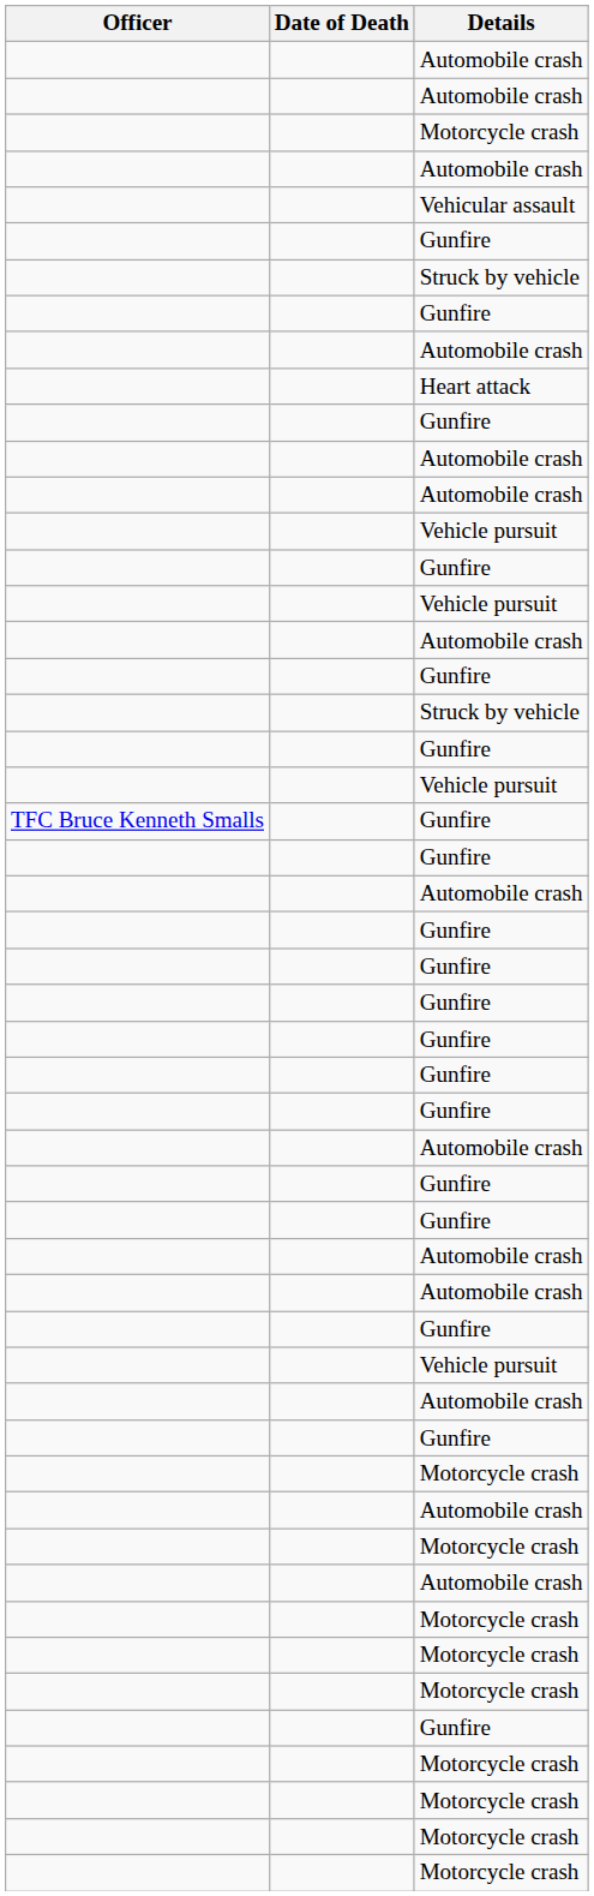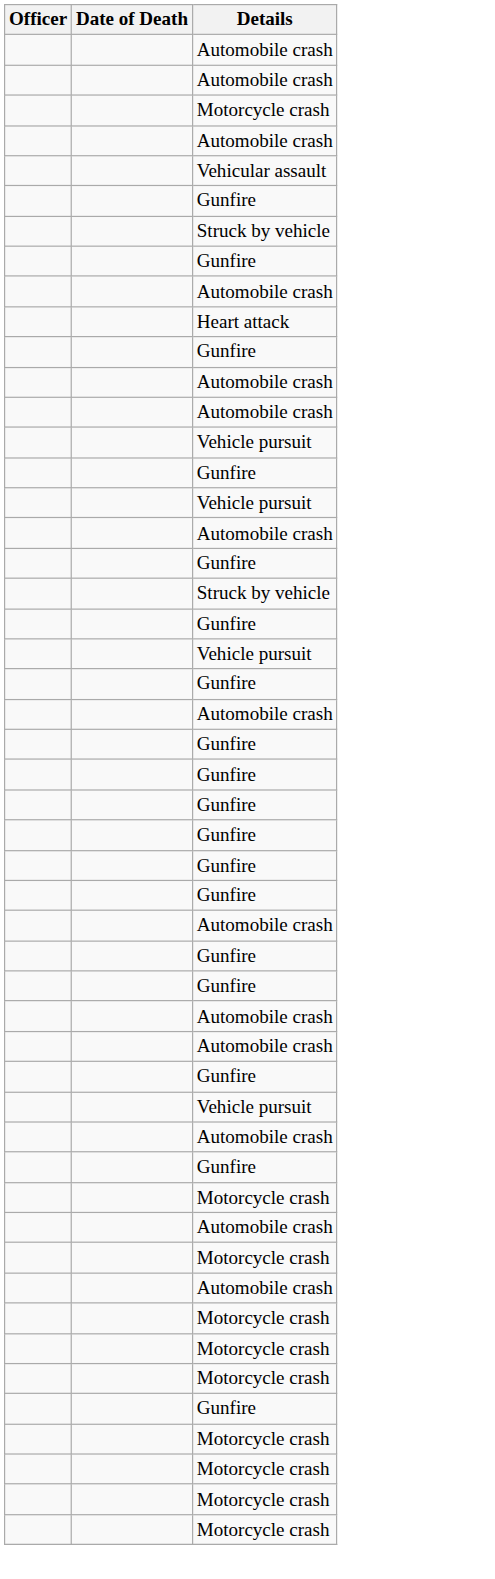- row: TFC Bruce Kenneth Smalls | Gunfire
